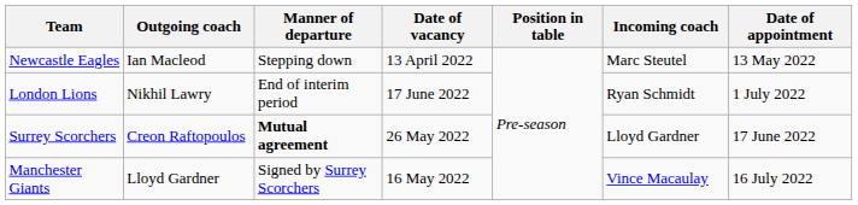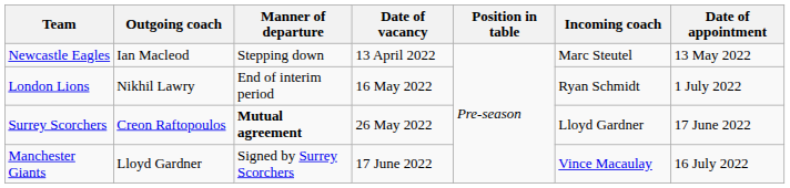London Lions | Date of vacancy: 17 June 2022 -> 16 May 2022
Manchester Giants | Date of vacancy: 16 May 2022 -> 17 June 2022
